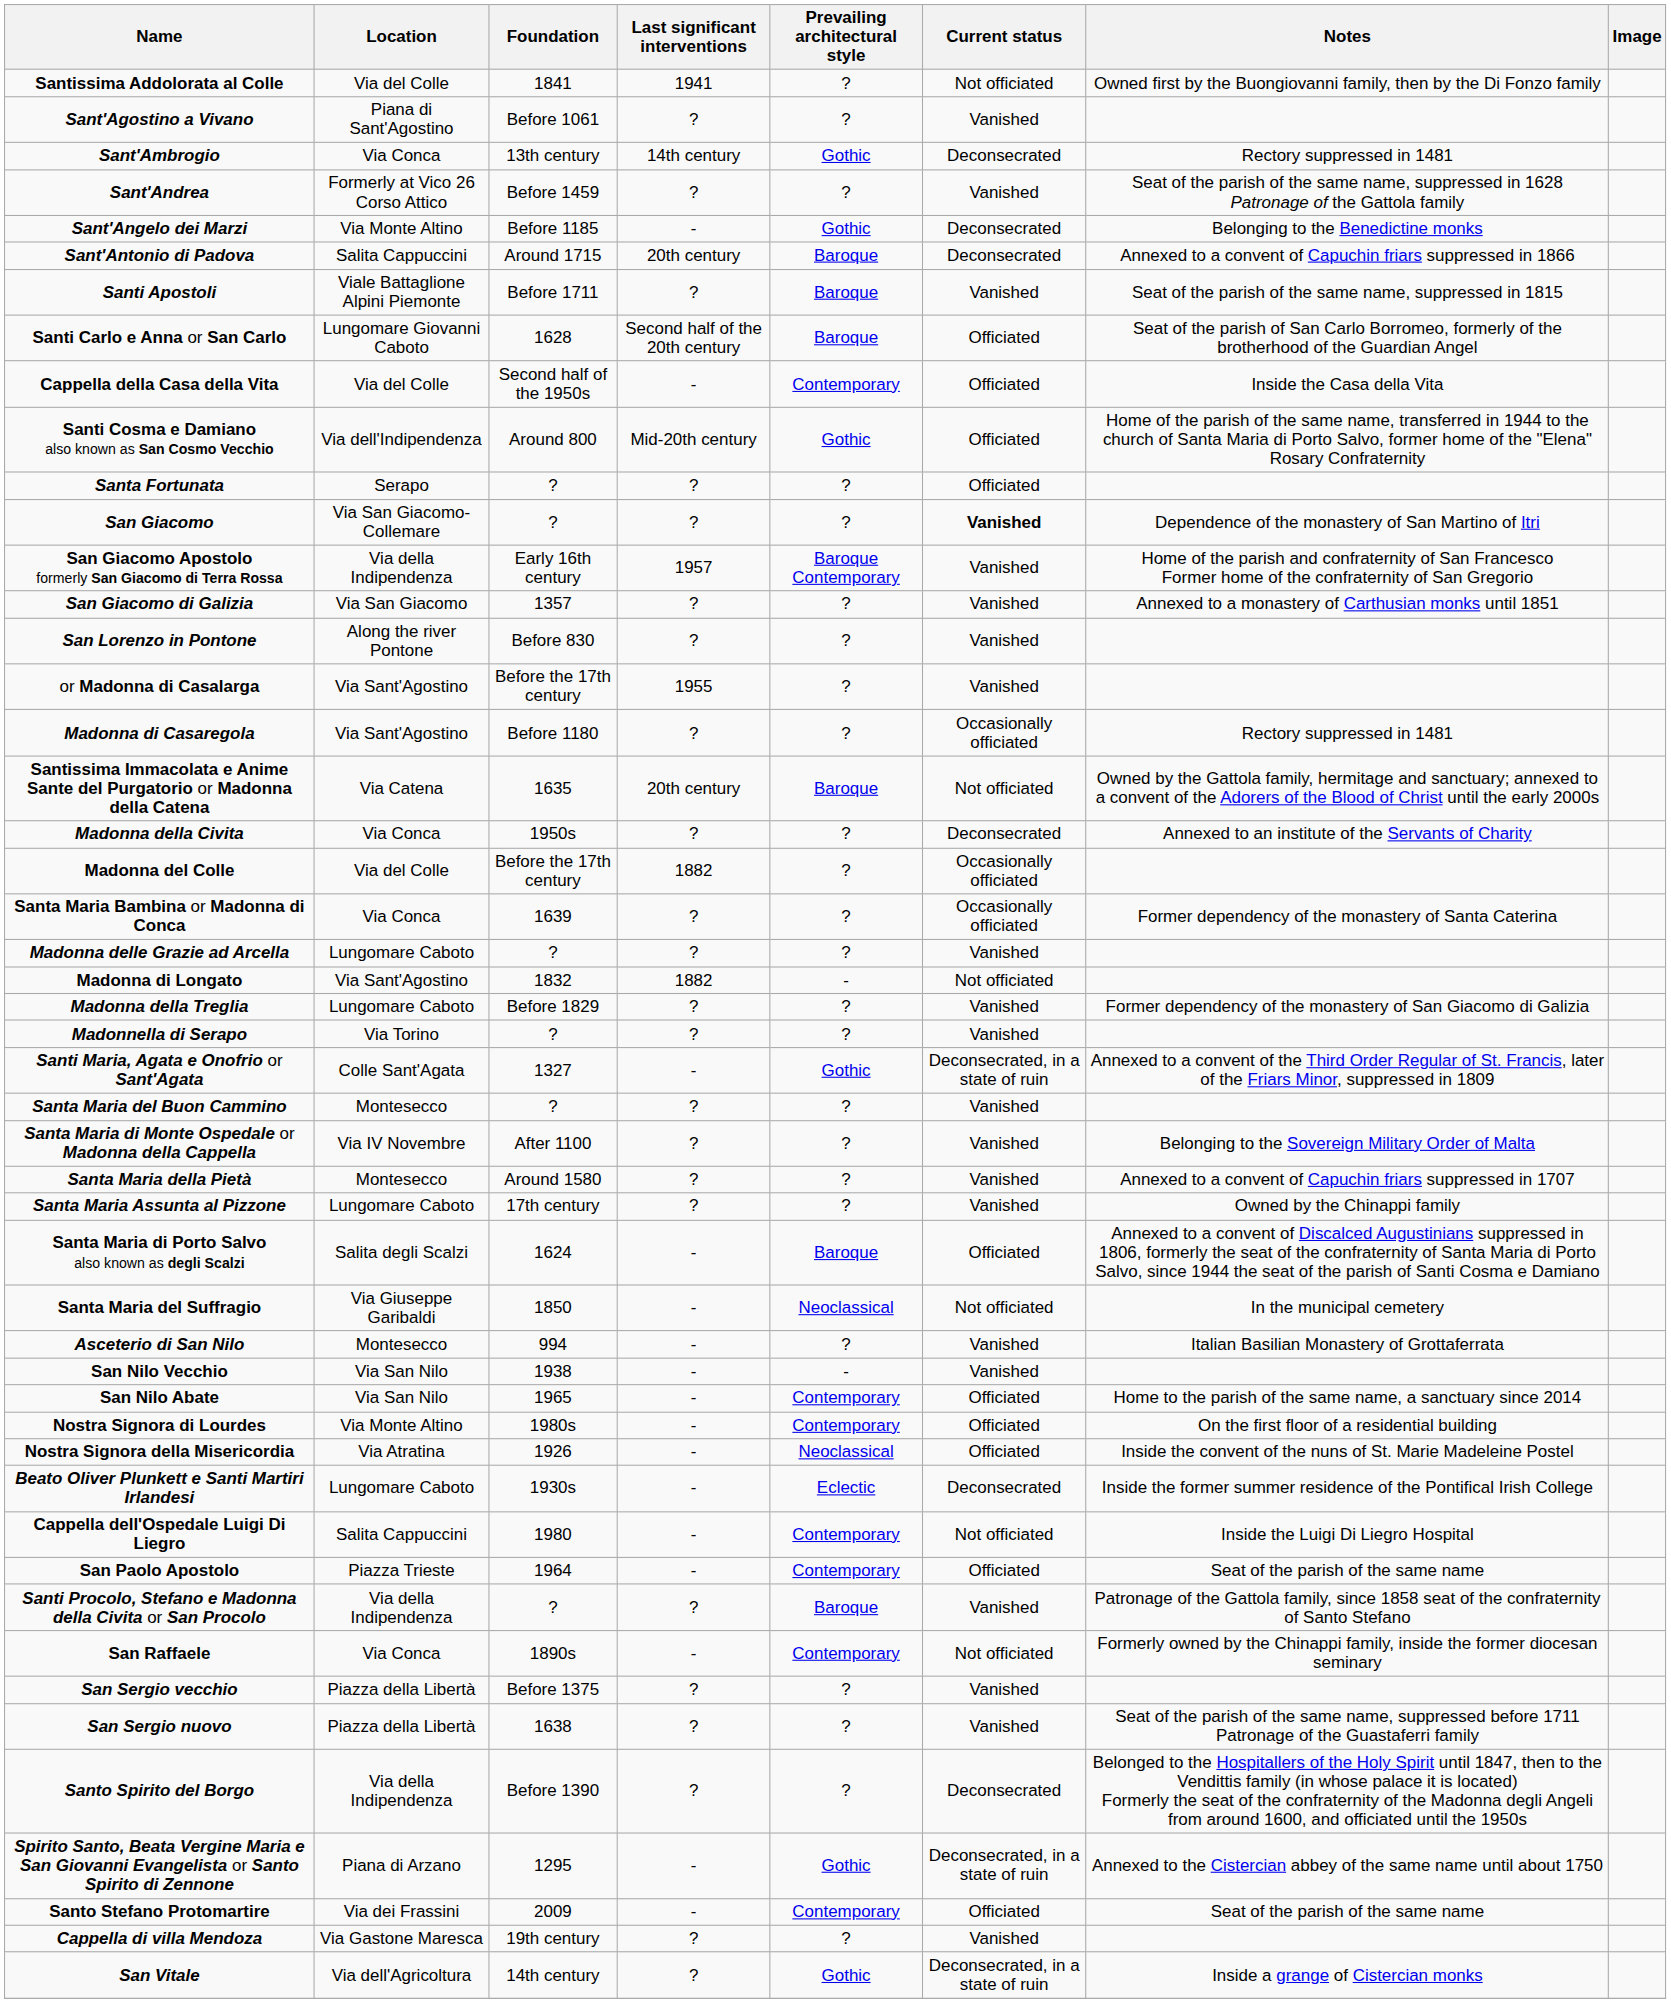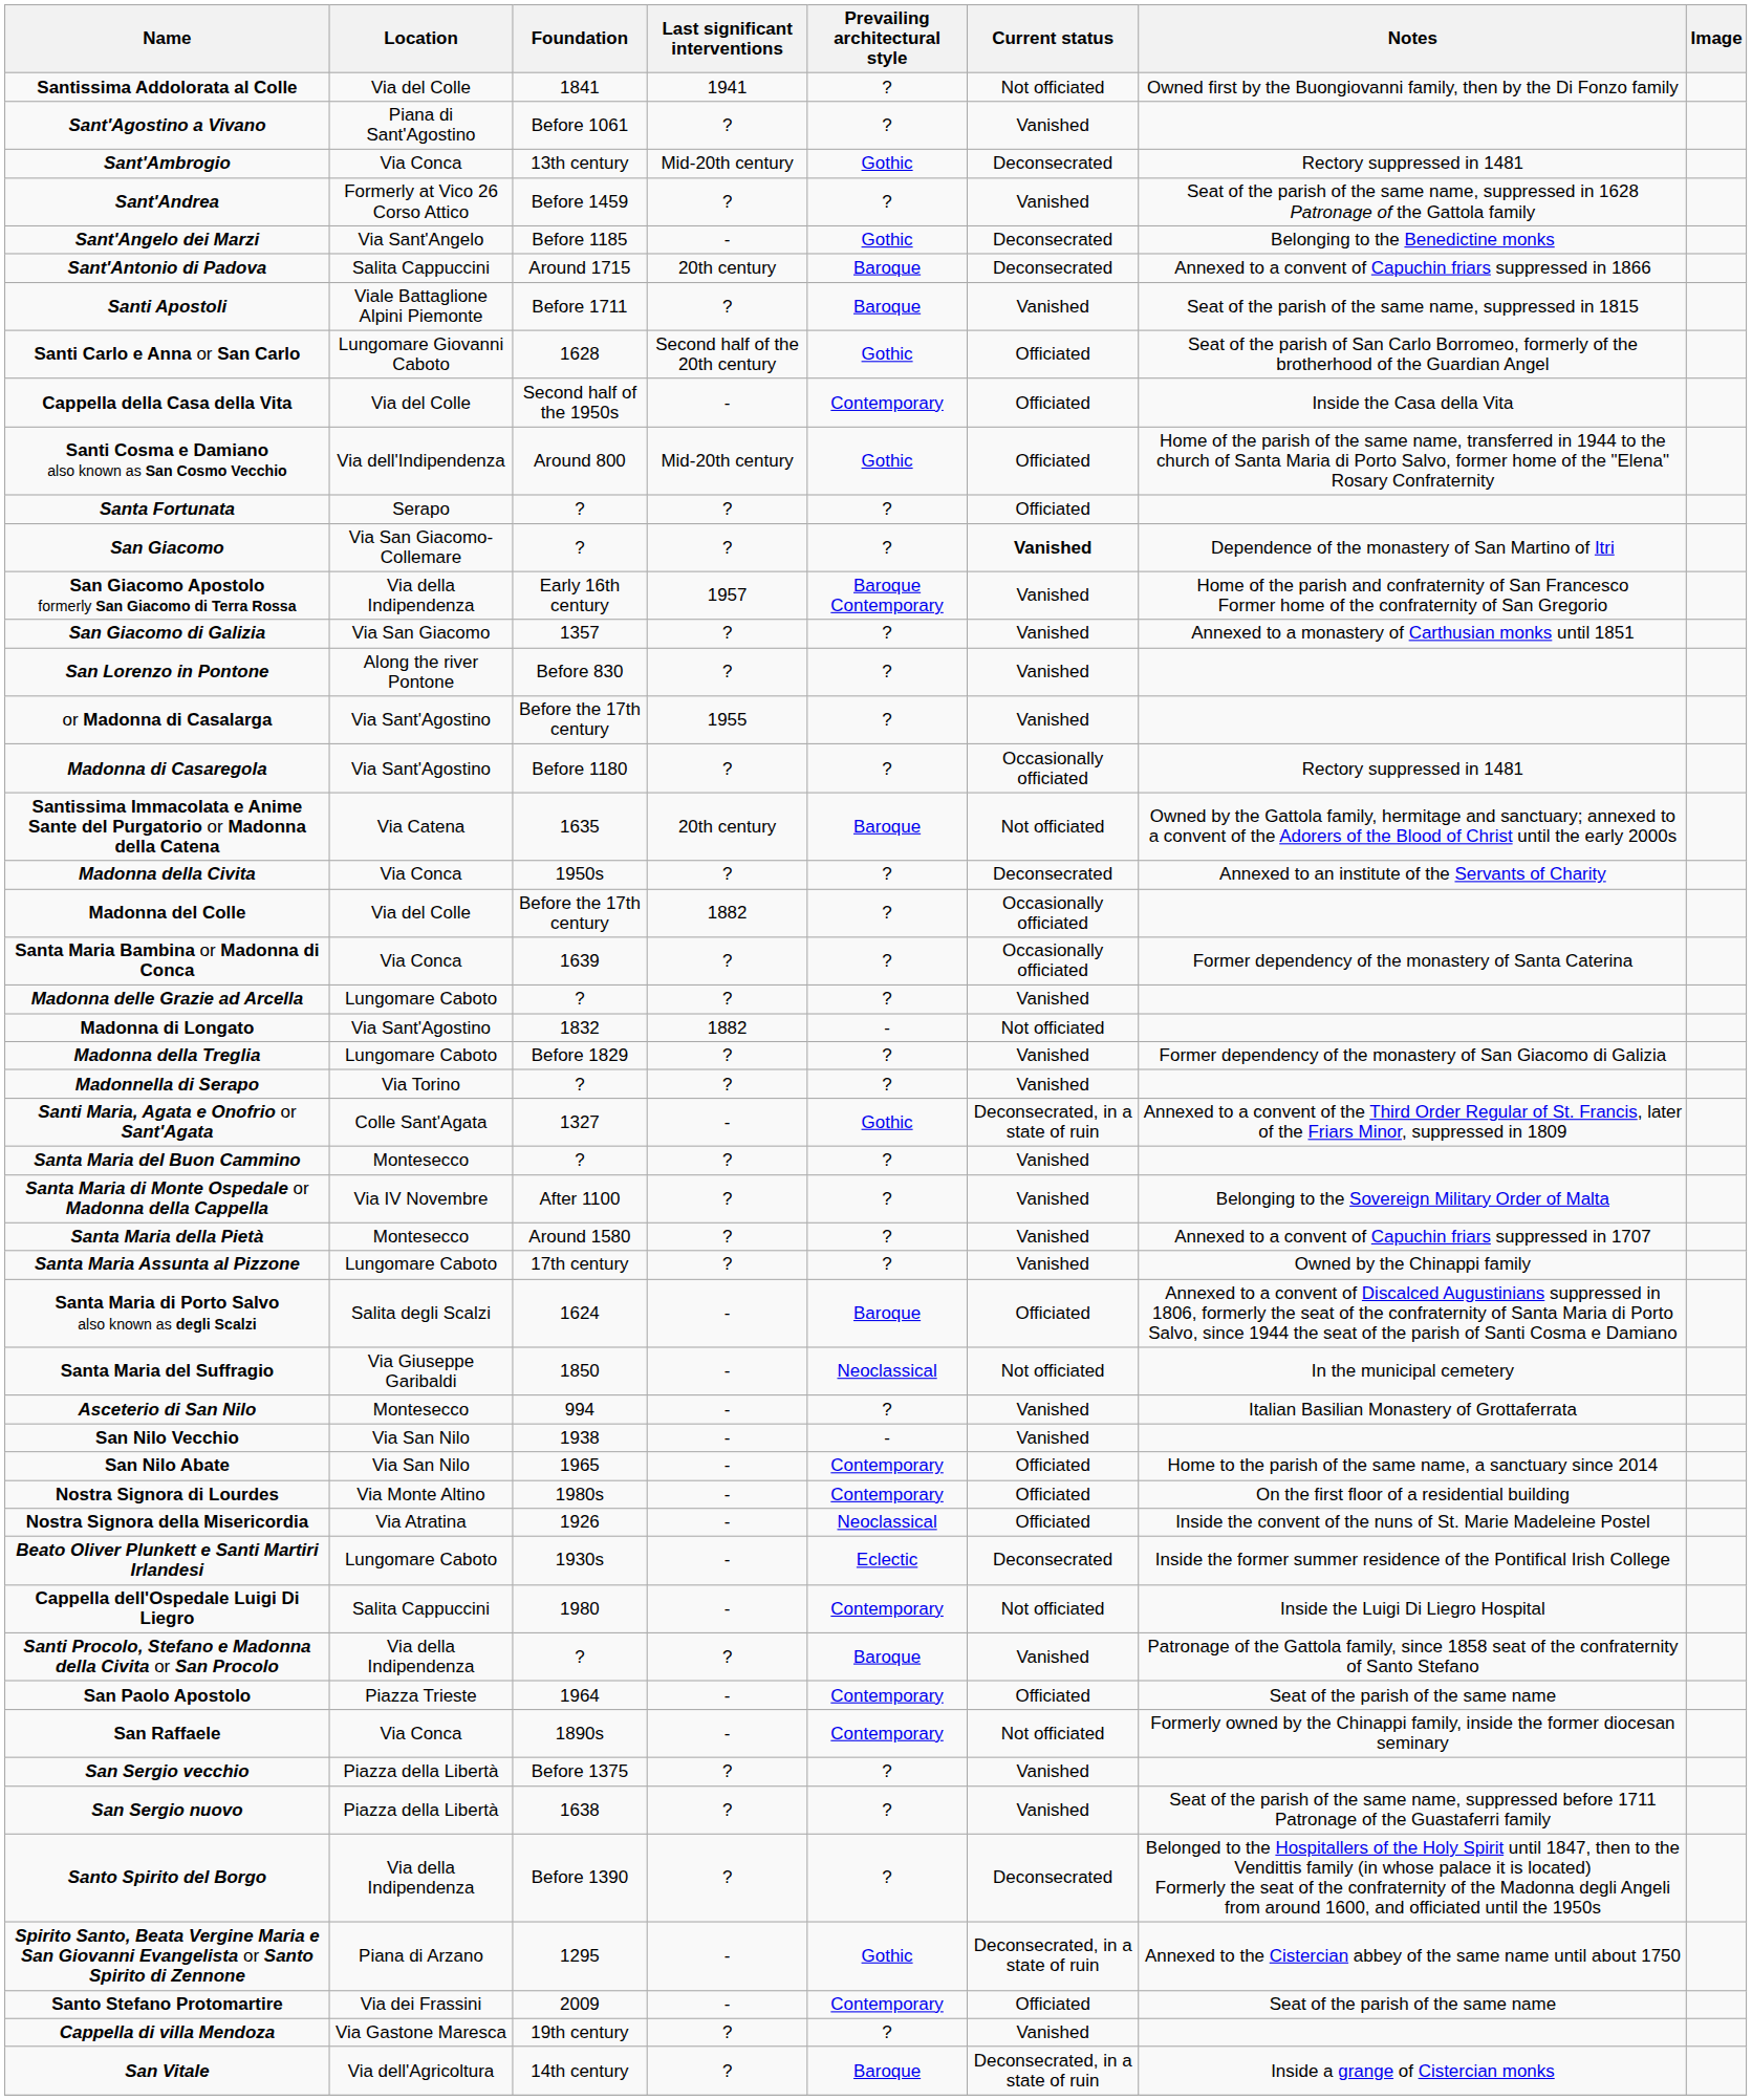Sant'Ambrogio | Last significant interventions: 14th century -> Mid-20th century
Sant'Angelo dei Marzi | Location: Via Monte Altino -> Via Sant'Angelo
Santi Carlo e Anna or San Carlo | Prevailing architectural style: Baroque -> Gothic
rows swapped: San Paolo Apostolo <-> Santi Procolo, Stefano e Madonna della Civita or San Procolo
San Vitale | Prevailing architectural style: Gothic -> Baroque
